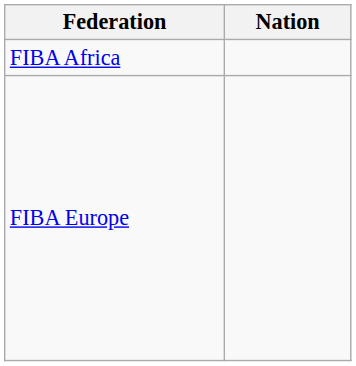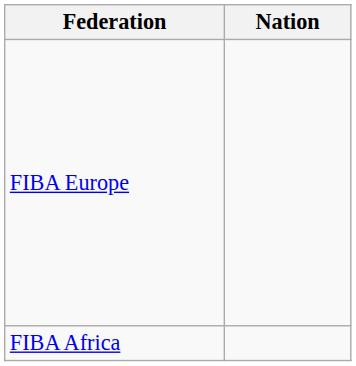rows swapped: FIBA Africa <-> FIBA Europe
